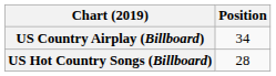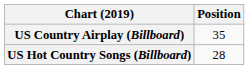US Country Airplay (Billboard) | Position: 34 -> 35
